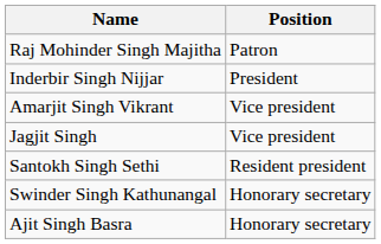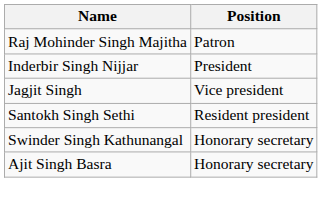- row: Amarjit Singh Vikrant | Vice president
